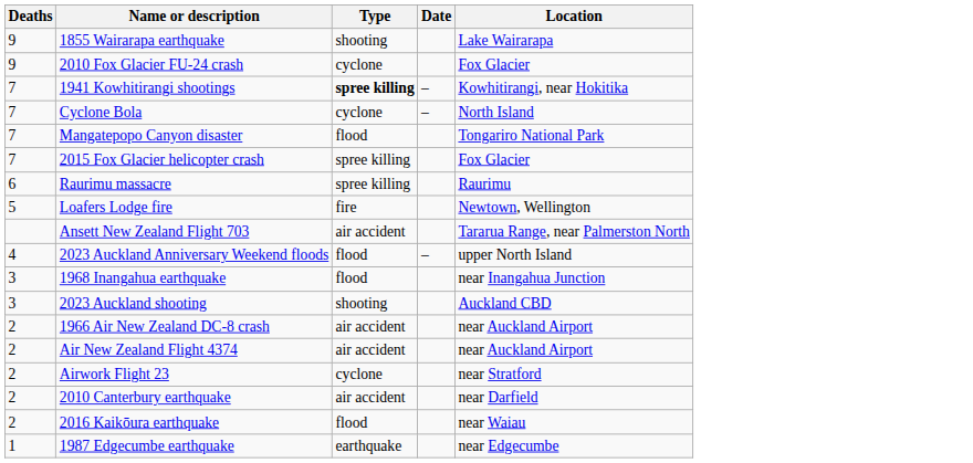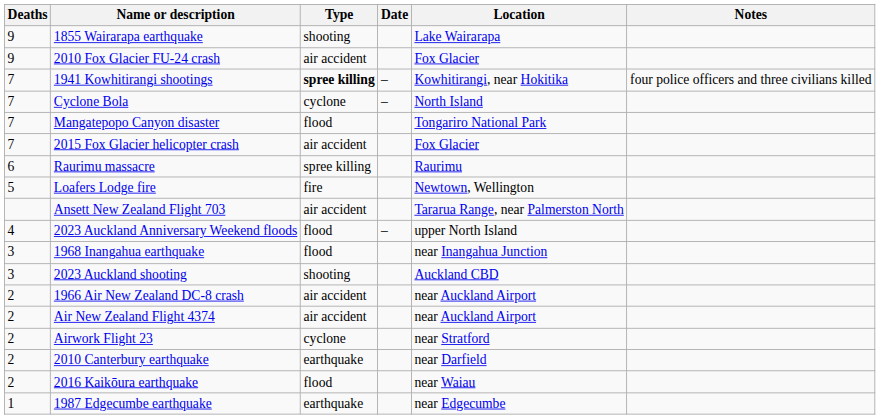+ column: Notes | four police officers and three civilians killed
2010 Fox Glacier FU-24 crash | Type: cyclone -> air accident
2015 Fox Glacier helicopter crash | Type: spree killing -> air accident
2010 Canterbury earthquake | Type: air accident -> earthquake
